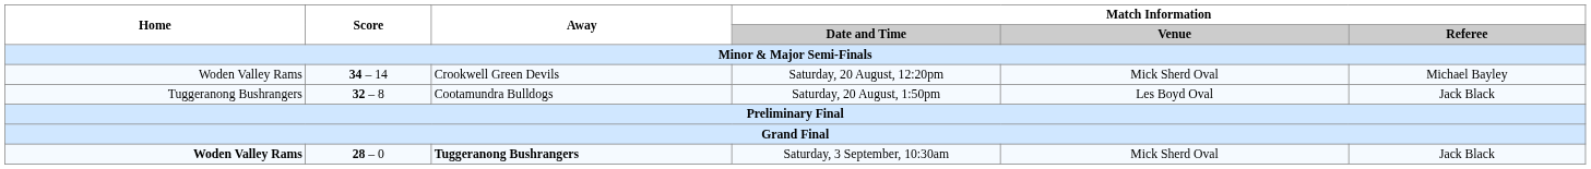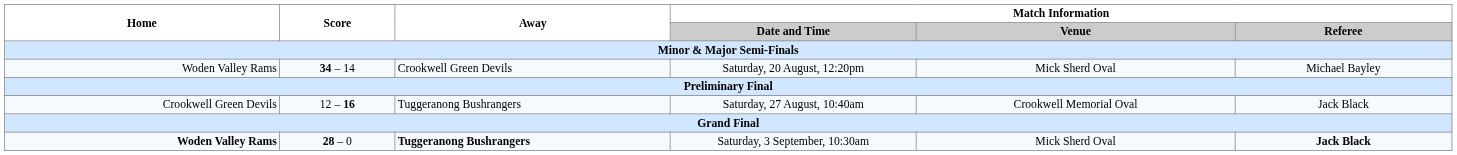- row: Tuggeranong Bushrangers | 32 – 8 | Cootamundra Bulldogs | Saturday, 20 August, 1:50pm | Les Boyd Oval | Jack Black
+ row: Crookwell Green Devils | 12 – 16 | Tuggeranong Bushrangers | Saturday, 27 August, 10:40am | Crookwell Memorial Oval | Jack Black
Saturday, 3 September, 10:30am | Match Information / Referee: normal -> bold
